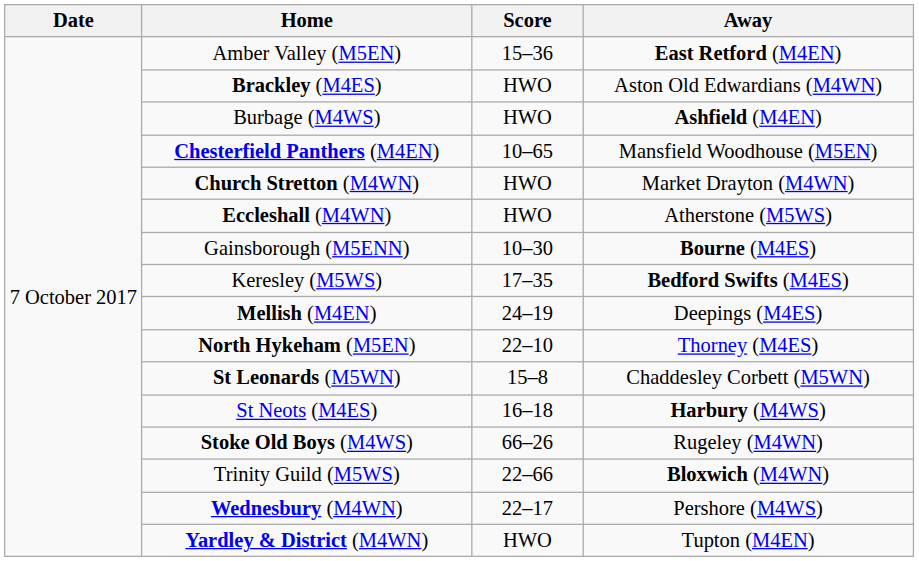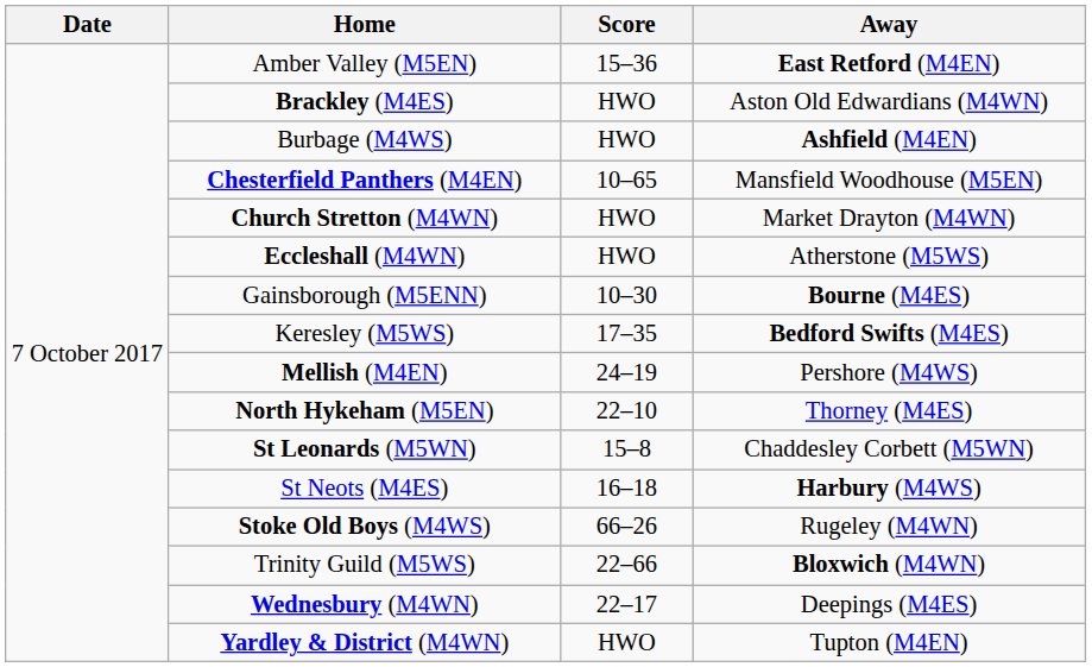Mellish (M4EN) | Away: Deepings (M4ES) -> Pershore (M4WS)
Wednesbury (M4WN) | Away: Pershore (M4WS) -> Deepings (M4ES)
